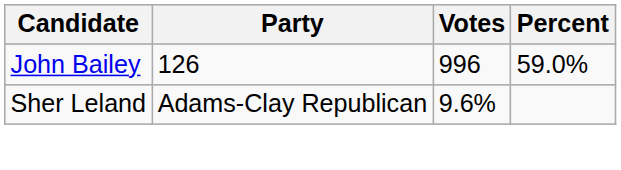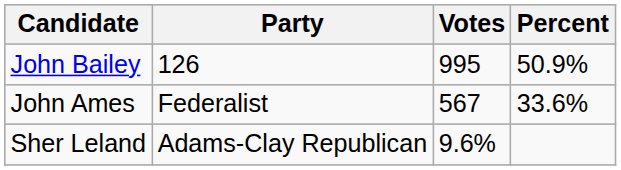John Bailey | Votes: 996 -> 995
John Bailey | Percent: 59.0% -> 50.9%
+ row: John Ames | Federalist | 567 | 33.6%
